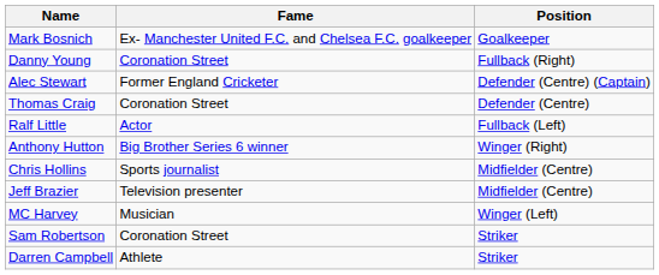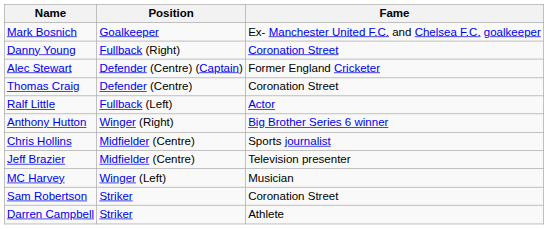columns swapped: Position <-> Fame
